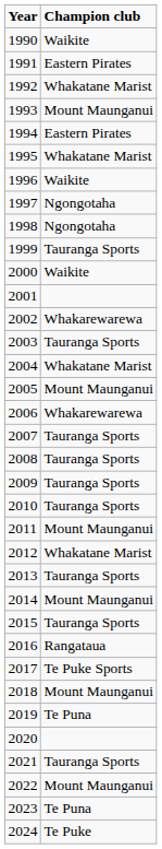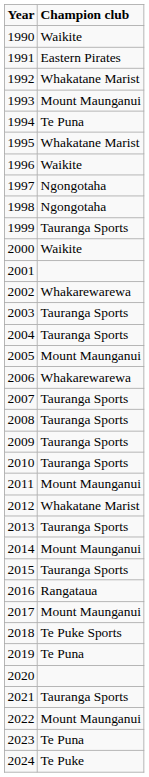1994 | Champion club: Eastern Pirates -> Te Puna
2004 | Champion club: Whakatane Marist -> Tauranga Sports
2017 | Champion club: Te Puke Sports -> Mount Maunganui
2018 | Champion club: Mount Maunganui -> Te Puke Sports
